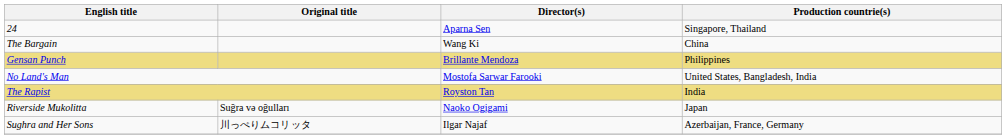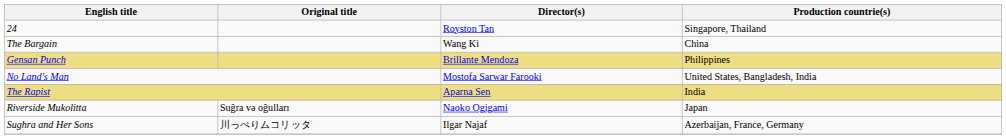24 | Director(s): Aparna Sen -> Royston Tan
The Rapist | Director(s): Royston Tan -> Aparna Sen
